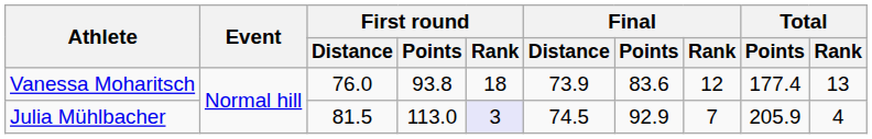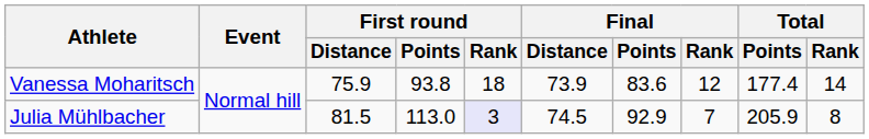Vanessa Moharitsch | First round / Distance: 76.0 -> 75.9
Vanessa Moharitsch | Total / Rank: 13 -> 14
Julia Mühlbacher | Total / Rank: 4 -> 8
